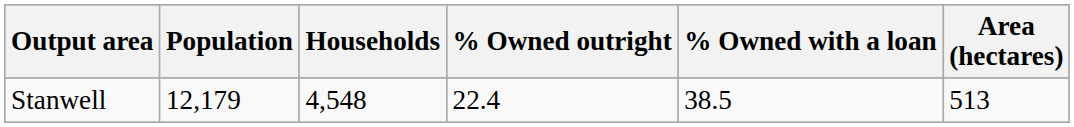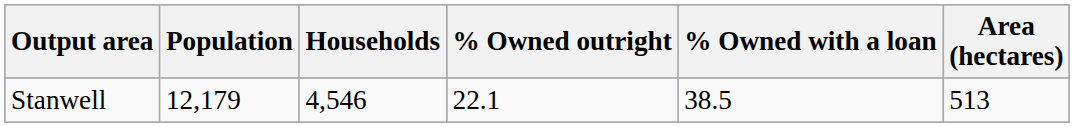Stanwell | Households: 4,548 -> 4,546
Stanwell | % Owned outright: 22.4 -> 22.1
